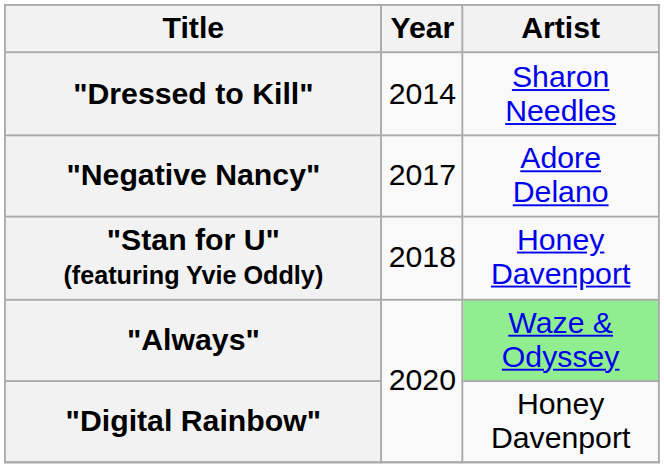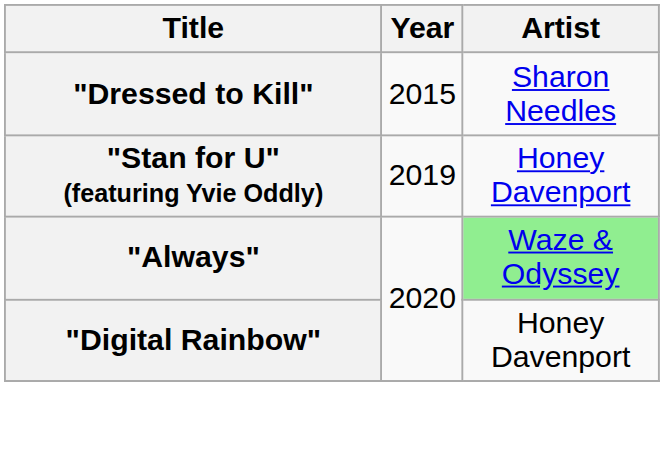"Dressed to Kill" | Year: 2014 -> 2015
- row: "Negative Nancy" | 2017 | Adore Delano
"Stan for U" (featuring Yvie Oddly) | Year: 2018 -> 2019
